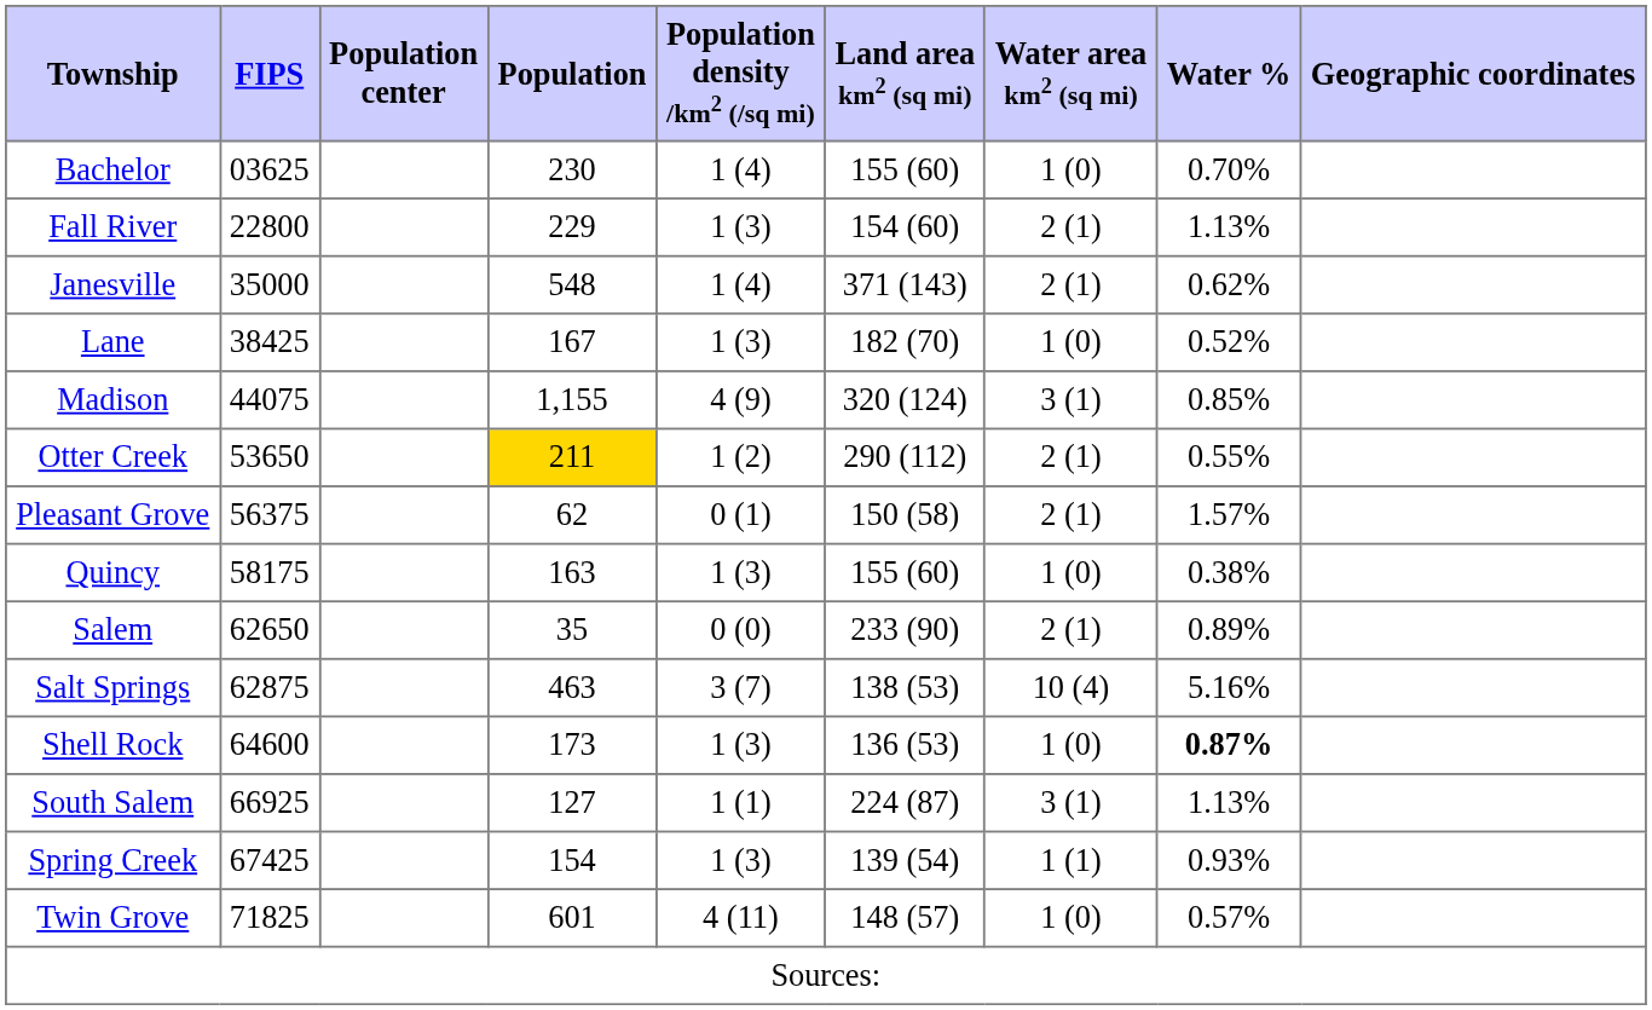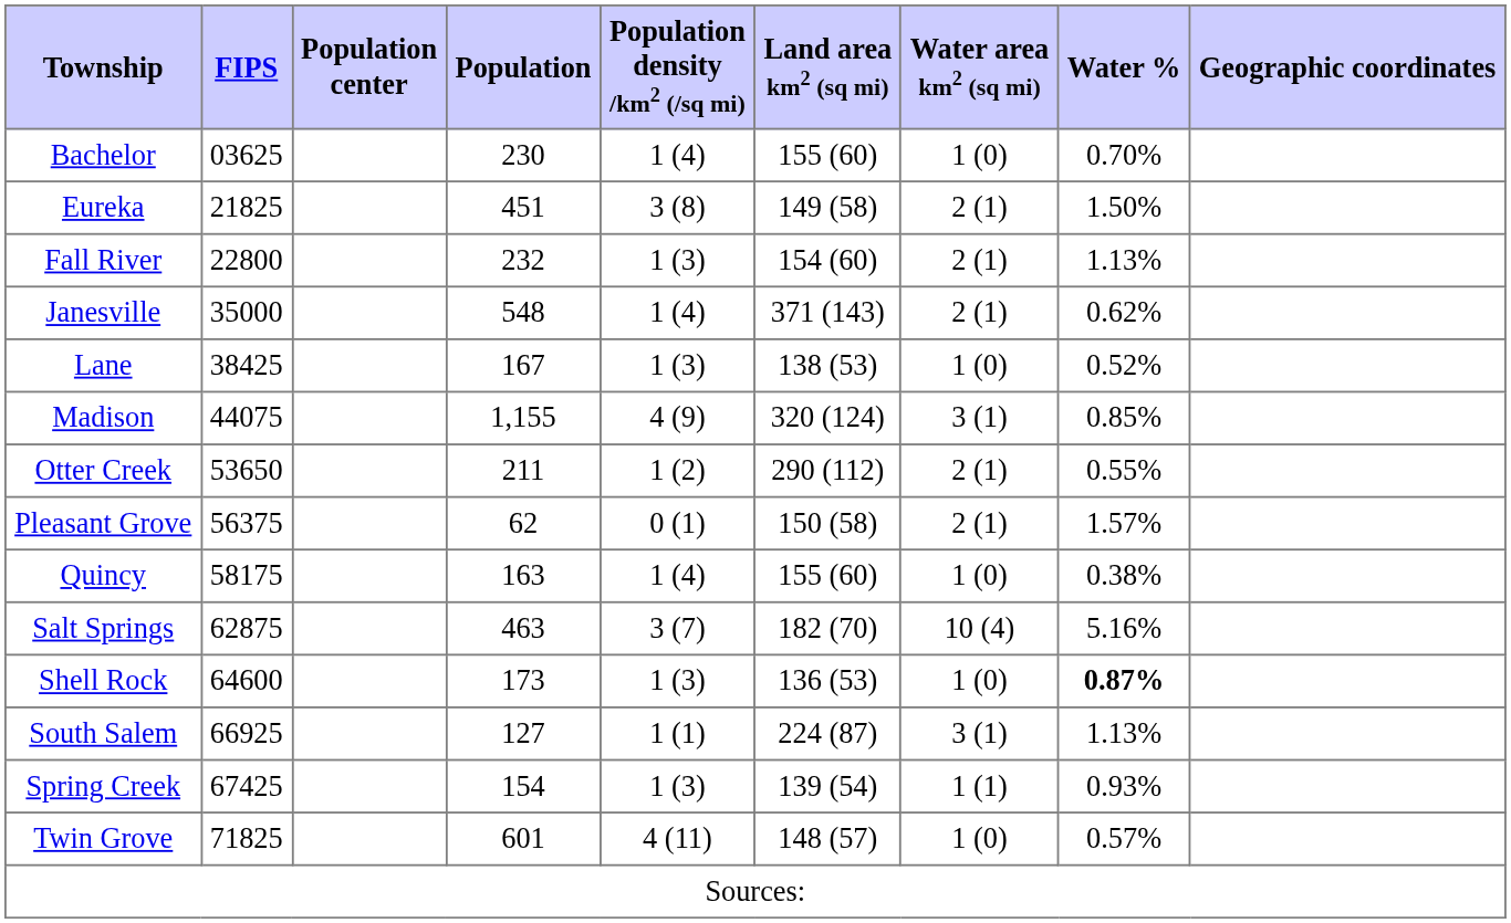+ row: Eureka | 21825 | 451 | 3 (8) | 149 (58) | 2 (1) | 1.50%
Fall River | Population: 229 -> 232
Lane | Land area km2 (sq mi): 182 (70) -> 138 (53)
Otter Creek | Population: gold background -> no background
Quincy | Population density /km2 (/sq mi): 1 (3) -> 1 (4)
- row: Salem | 62650 | 35 | 0 (0) | 233 (90) | 2 (1) | 0.89%
Salt Springs | Land area km2 (sq mi): 138 (53) -> 182 (70)
